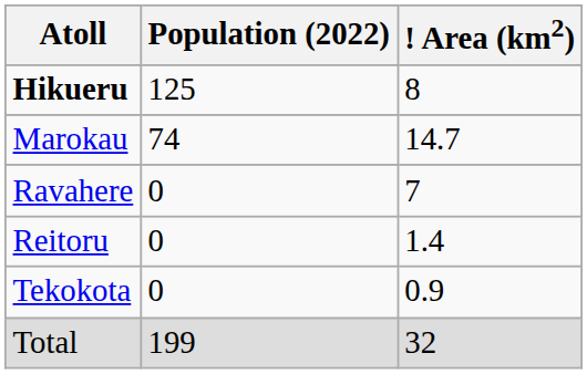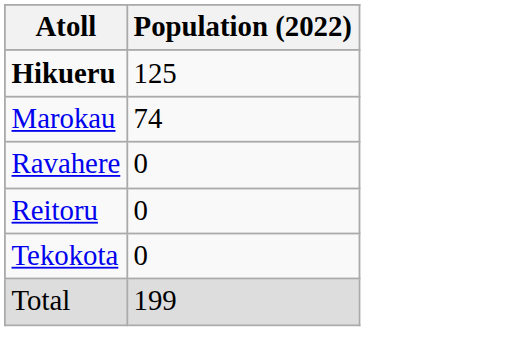- column: ! Area (km2) | 8 | 14.7 | 7 | 1.4 | 0.9 | 32
